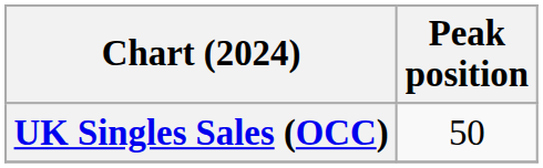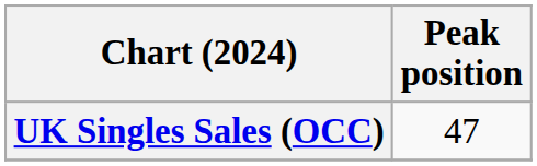UK Singles Sales (OCC) | Peak position: 50 -> 47
